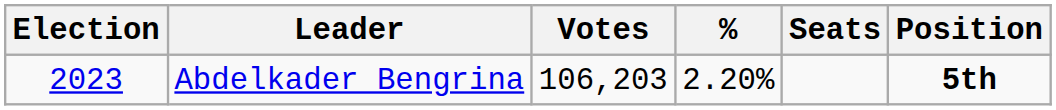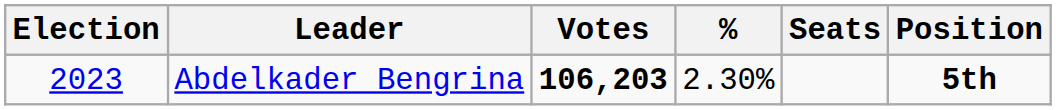Abdelkader Bengrina | Votes: normal -> bold
Abdelkader Bengrina | %: 2.20% -> 2.30%
